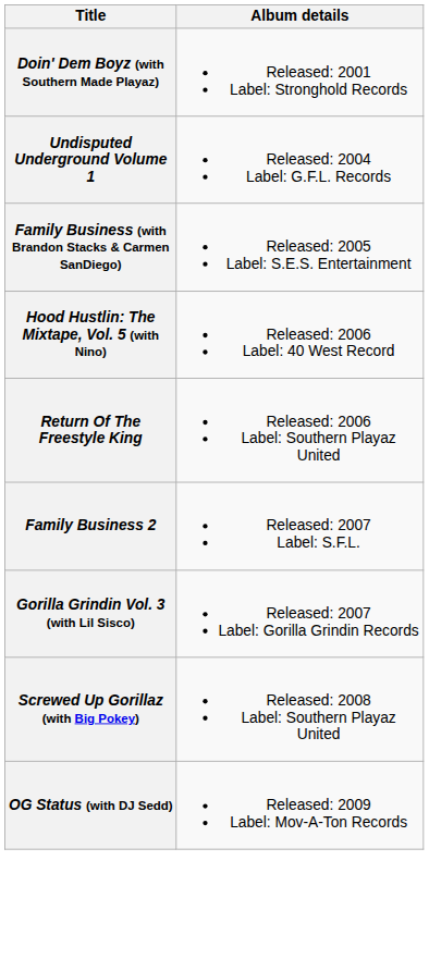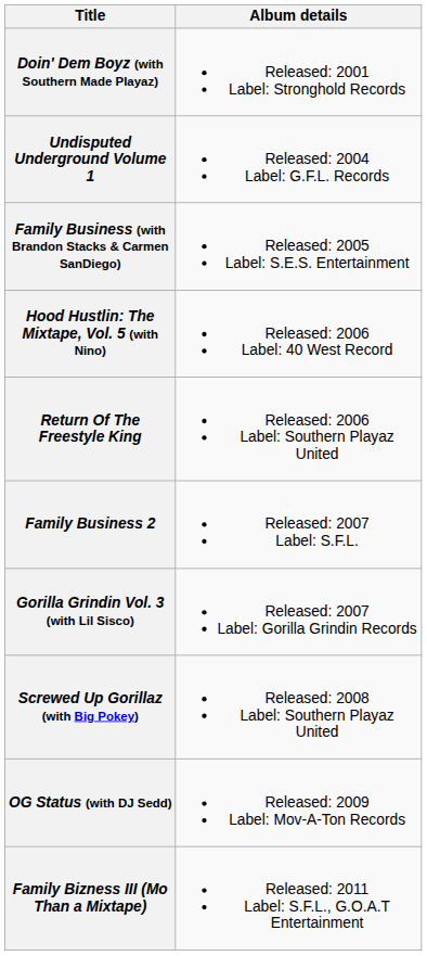+ row: Family Bizness III (Mo Than a Mixtape) | Released: 2011 Label: S.F.L., G.O.A.T Entertainment
